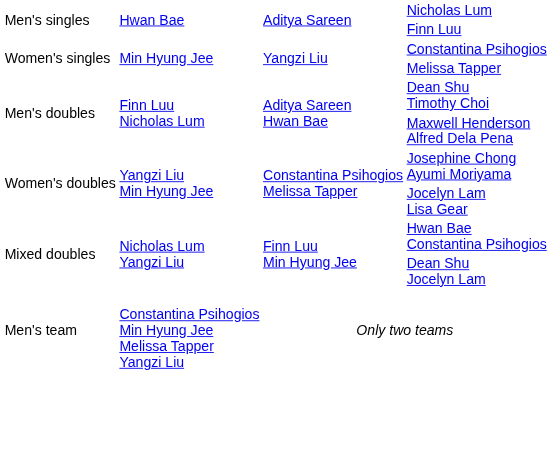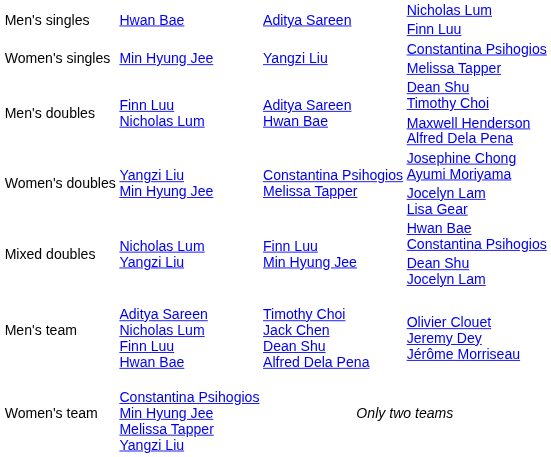+ row: Men's team | Aditya Sareen Nicholas Lum Finn Luu Hwan Bae | Timothy Choi Jack Chen Dean Shu Alfred Dela Pena | Olivier Clouet Jeremy Dey Jérôme Morriseau
Only two teams | column 1: Men's team -> Women's team
